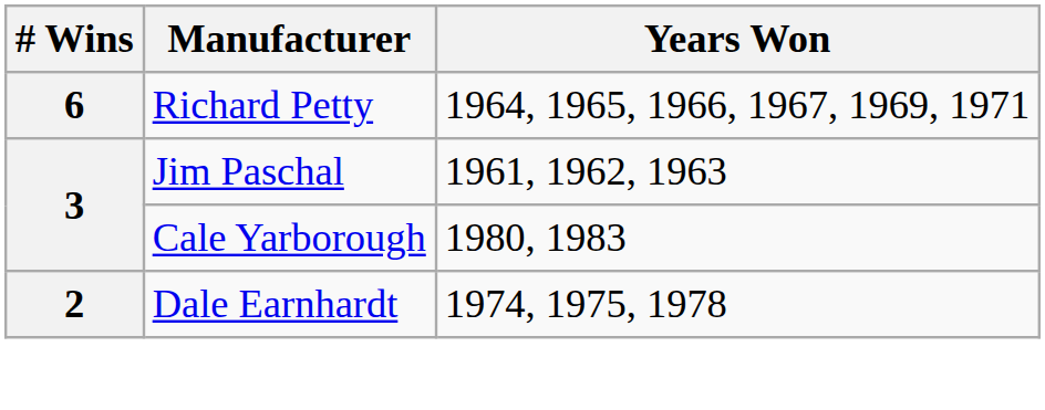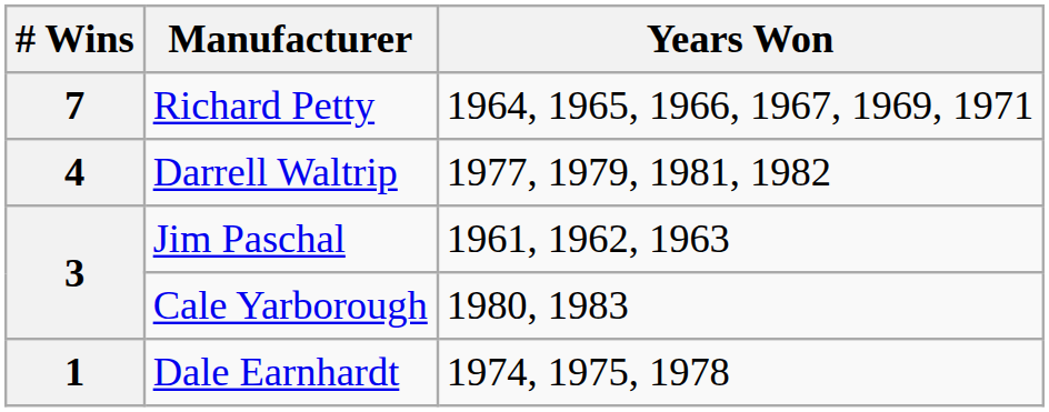Richard Petty | # Wins: 6 -> 7
+ row: 4 | Darrell Waltrip | 1977, 1979, 1981, 1982
Dale Earnhardt | # Wins: 2 -> 1
